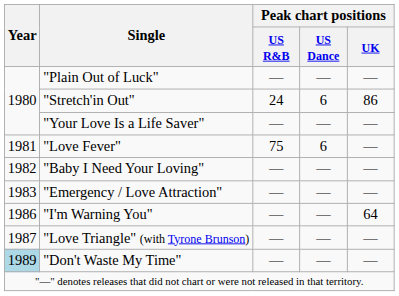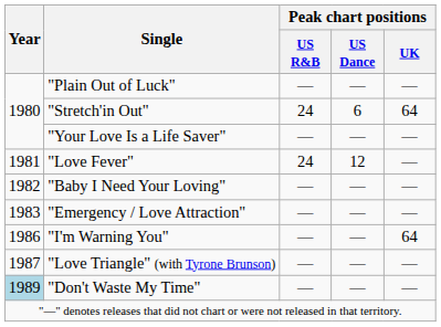"Stretch'in Out" | Peak chart positions / UK: 86 -> 64
"Love Fever" | Peak chart positions / US R&B: 75 -> 24
"Love Fever" | Peak chart positions / US Dance: 6 -> 12
